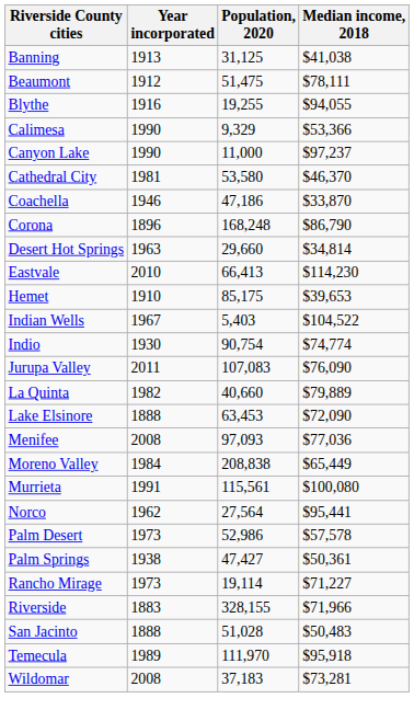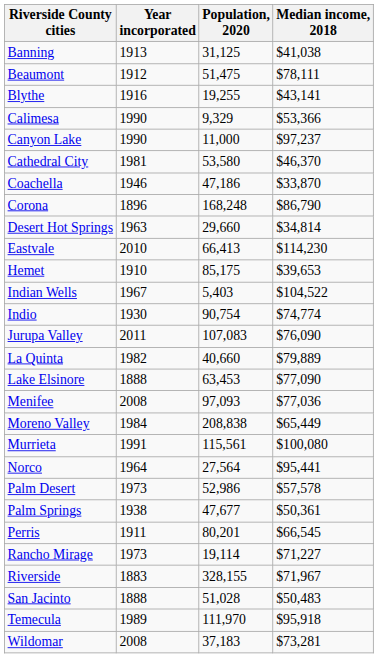Blythe | Median income, 2018: $94,055 -> $43,141
Lake Elsinore | Median income, 2018: $72,090 -> $77,090
Norco | Year incorporated: 1962 -> 1964
Palm Springs | Population, 2020: 47,427 -> 47,677
+ row: Perris | 1911 | 80,201 | $66,545
Riverside | Median income, 2018: $71,966 -> $71,967
